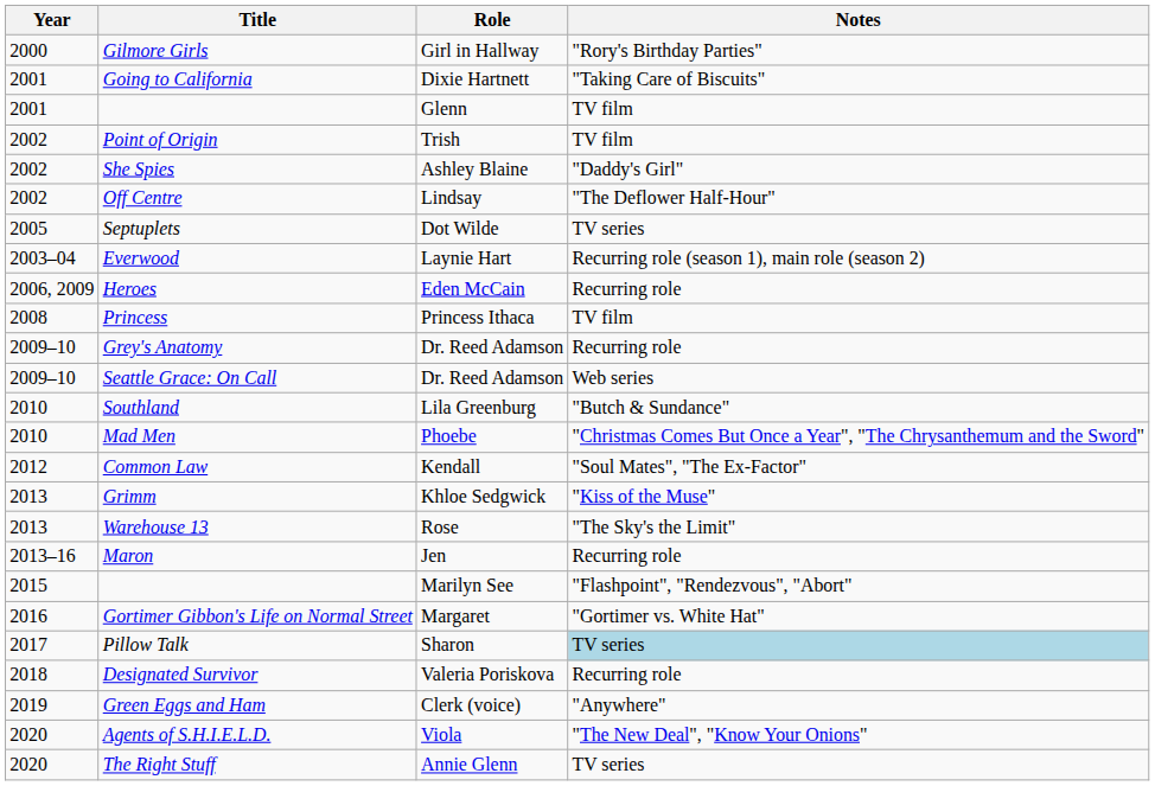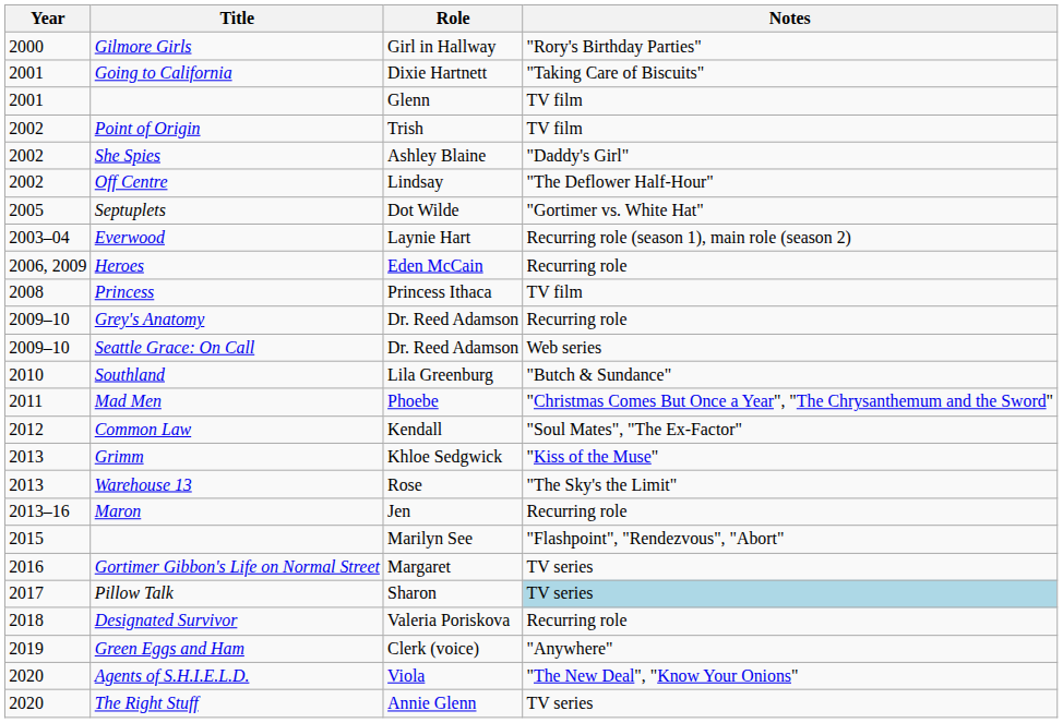Septuplets | Notes: TV series -> "Gortimer vs. White Hat"
Mad Men | Year: 2010 -> 2011
Gortimer Gibbon's Life on Normal Street | Notes: "Gortimer vs. White Hat" -> TV series
